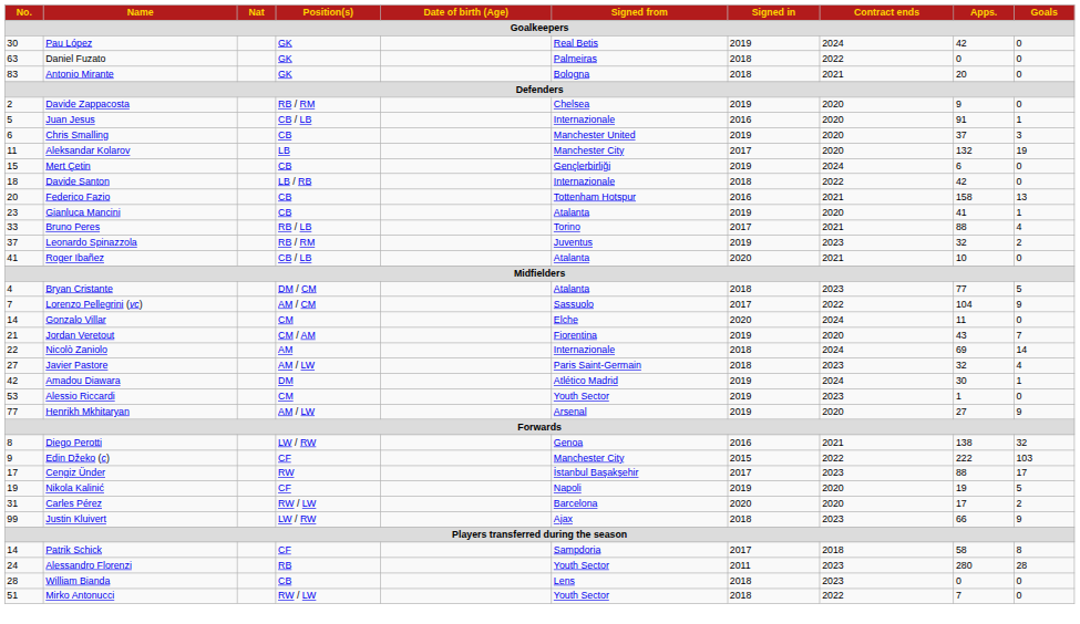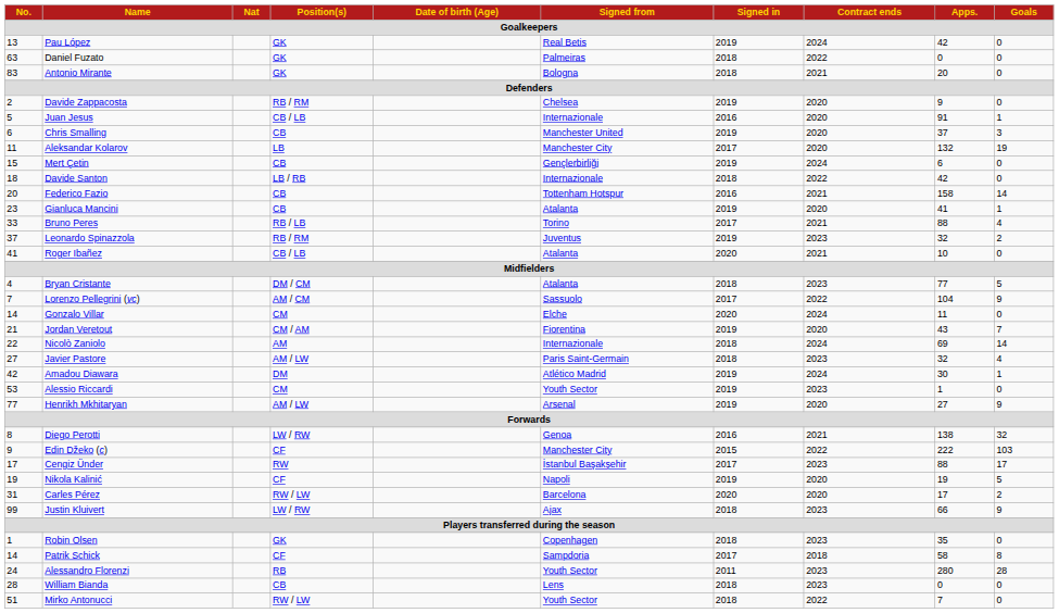Pau López | No.: 30 -> 13
Federico Fazio | Goals: 13 -> 14
+ row: 1 | Robin Olsen | GK | Copenhagen | 2018 | 2023 | 35 | 0
